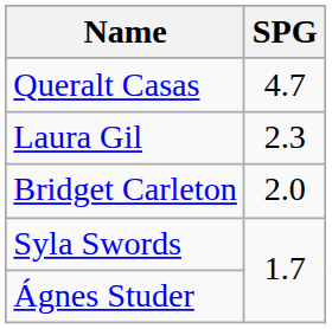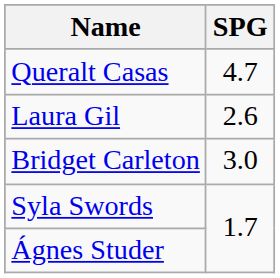Laura Gil | SPG: 2.3 -> 2.6
Bridget Carleton | SPG: 2.0 -> 3.0
